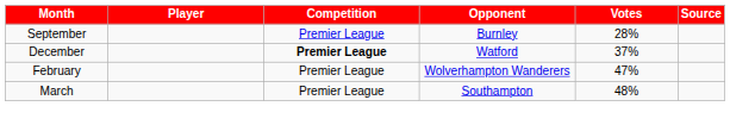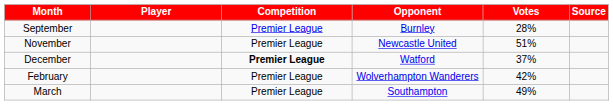+ row: November | Premier League | Newcastle United | 51%
February | Votes: 47% -> 42%
March | Votes: 48% -> 49%
